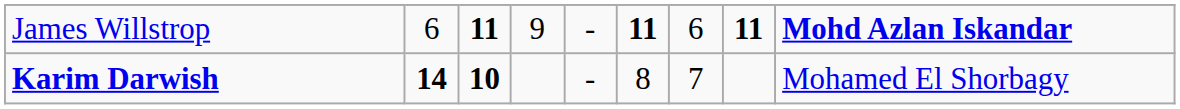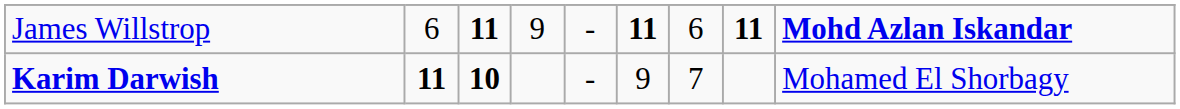Karim Darwish | column 2: 14 -> 11
Karim Darwish | column 6: 8 -> 9
